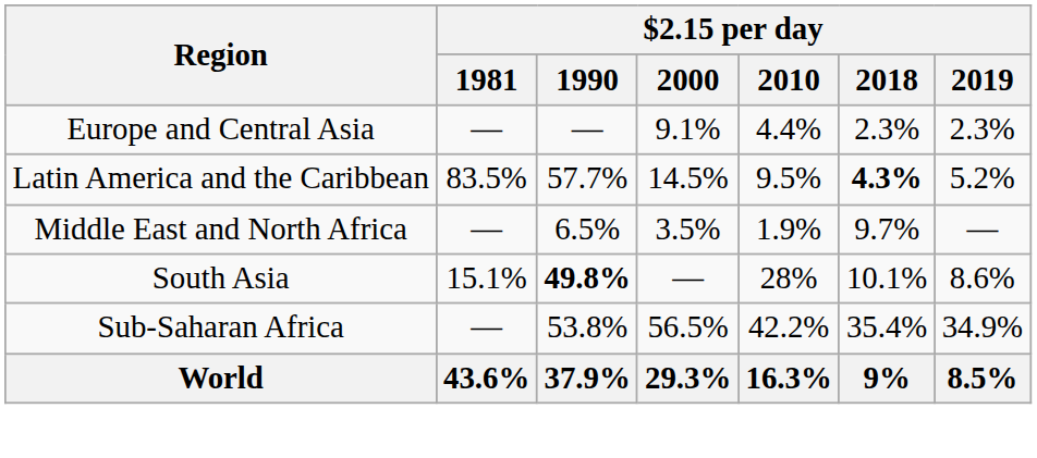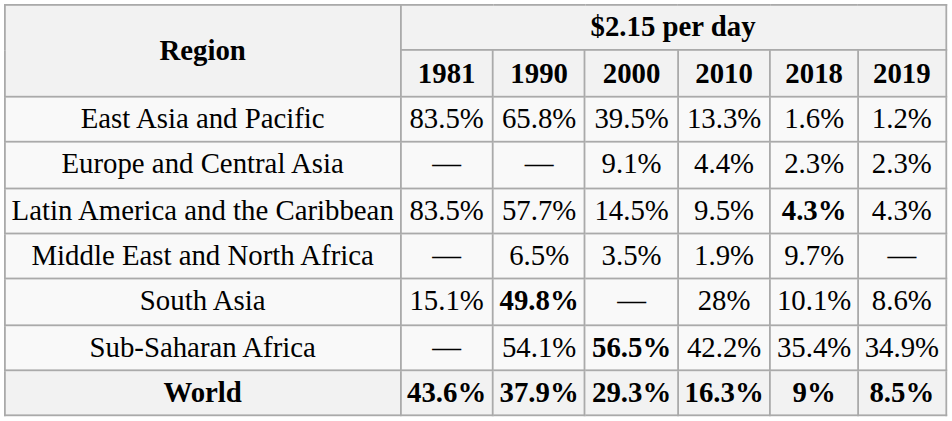+ row: East Asia and Pacific | 83.5% | 65.8% | 39.5% | 13.3% | 1.6% | 1.2%
Latin America and the Caribbean | $2.15 per day / 2019: 5.2% -> 4.3%
Sub-Saharan Africa | $2.15 per day / 1990: 53.8% -> 54.1%
Sub-Saharan Africa | $2.15 per day / 2000: normal -> bold
